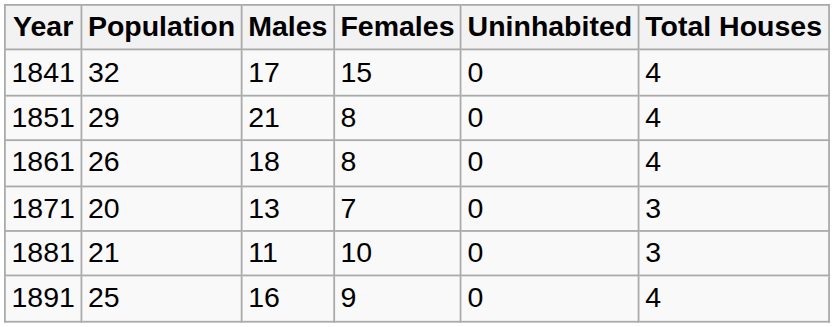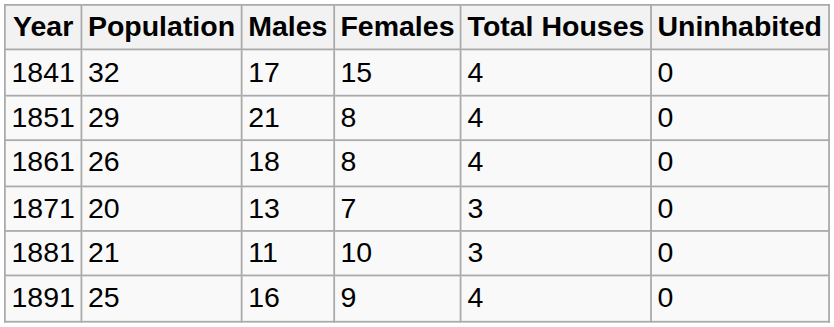columns swapped: Total Houses <-> Uninhabited
